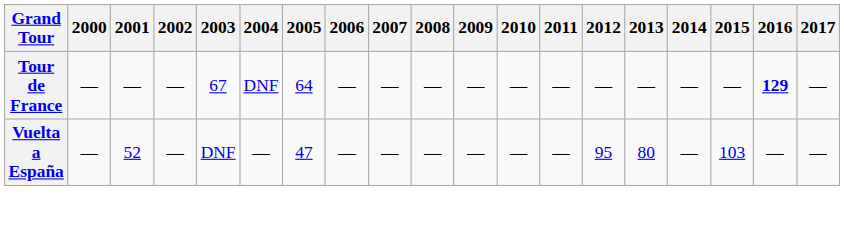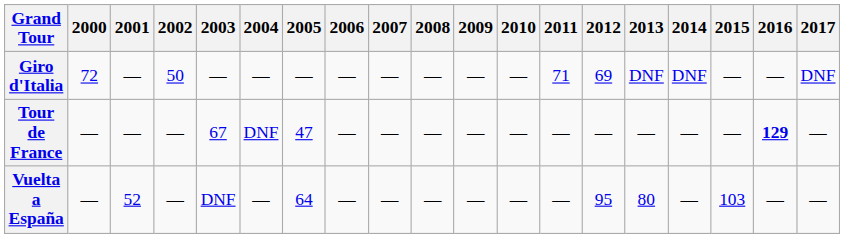+ row: Giro d'Italia | 72 | — | 50 | — | — | — | — | — | — | — | — | 71 | 69 | DNF | DNF | — | — | DNF
Tour de France | 2005: 64 -> 47
Vuelta a España | 2005: 47 -> 64
